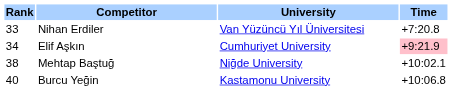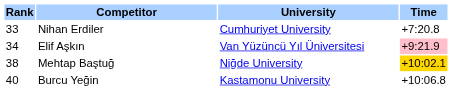Nihan Erdiler | University: Van Yüzüncü Yıl Üniversitesi -> Cumhuriyet University
Elif Aşkın | University: Cumhuriyet University -> Van Yüzüncü Yıl Üniversitesi
Mehtap Baştuğ | Time: no background -> gold background
